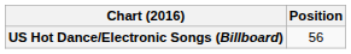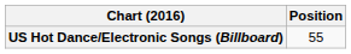US Hot Dance/Electronic Songs (Billboard) | Position: 56 -> 55
